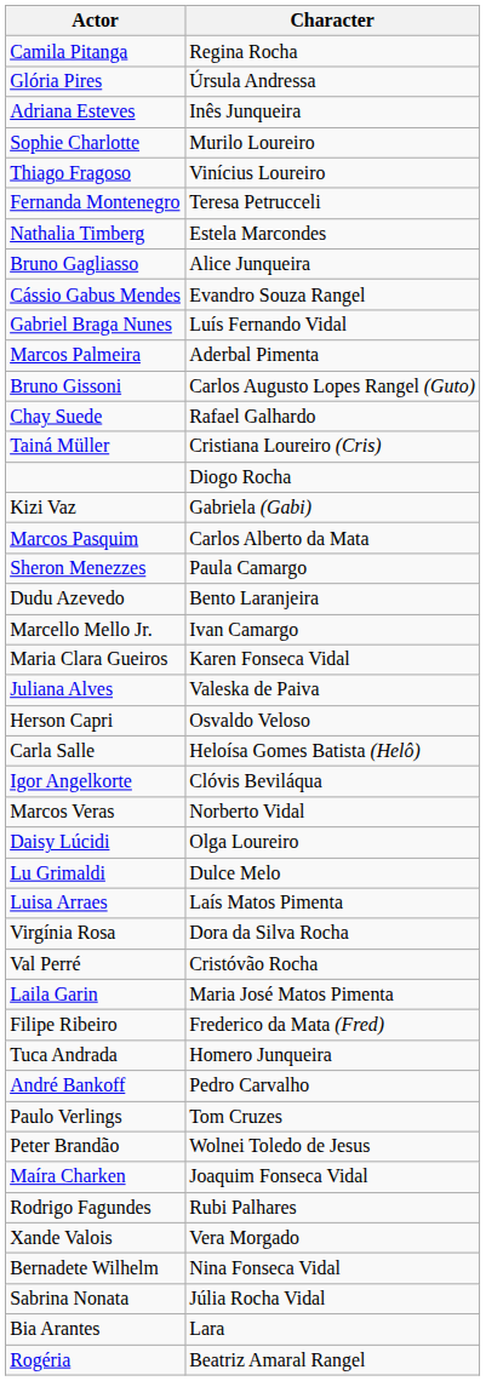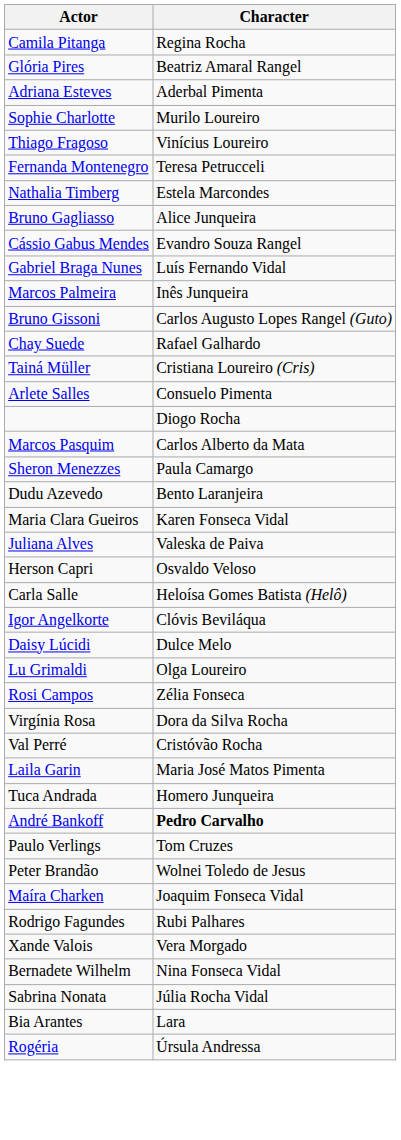Glória Pires | Character: Úrsula Andressa -> Beatriz Amaral Rangel
Adriana Esteves | Character: Inês Junqueira -> Aderbal Pimenta
Marcos Palmeira | Character: Aderbal Pimenta -> Inês Junqueira
+ row: Arlete Salles | Consuelo Pimenta
- row: Kizi Vaz | Gabriela (Gabi)
- row: Marcello Mello Jr. | Ivan Camargo
- row: Marcos Veras | Norberto Vidal
Daisy Lúcidi | Character: Olga Loureiro -> Dulce Melo
Lu Grimaldi | Character: Dulce Melo -> Olga Loureiro
+ row: Rosi Campos | Zélia Fonseca
- row: Luisa Arraes | Laís Matos Pimenta
- row: Filipe Ribeiro | Frederico da Mata (Fred)
André Bankoff | Character: normal -> bold
Rogéria | Character: Beatriz Amaral Rangel -> Úrsula Andressa
